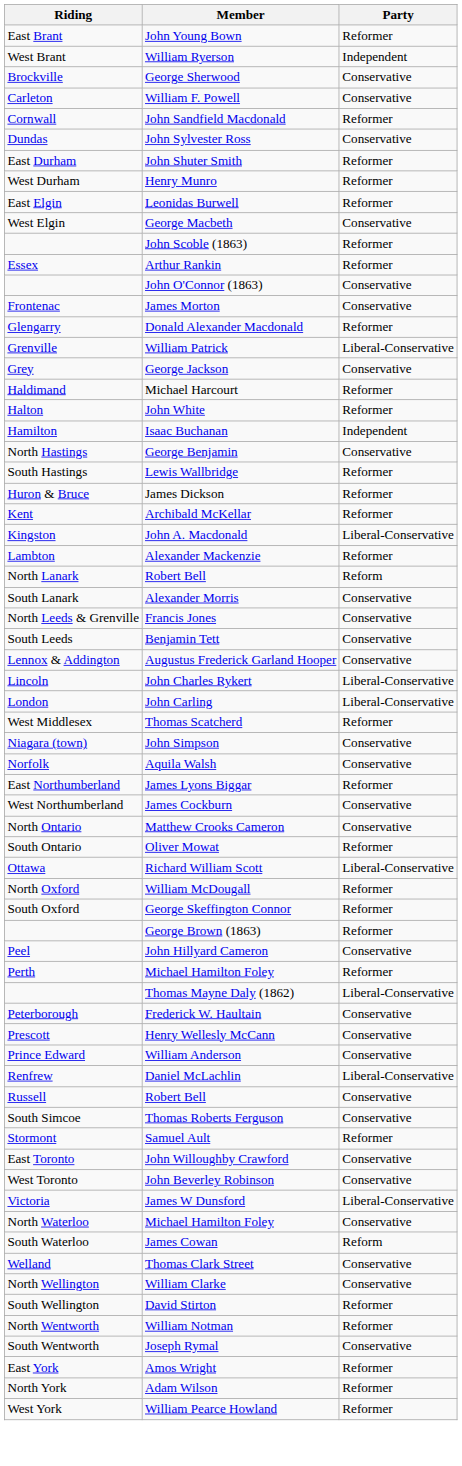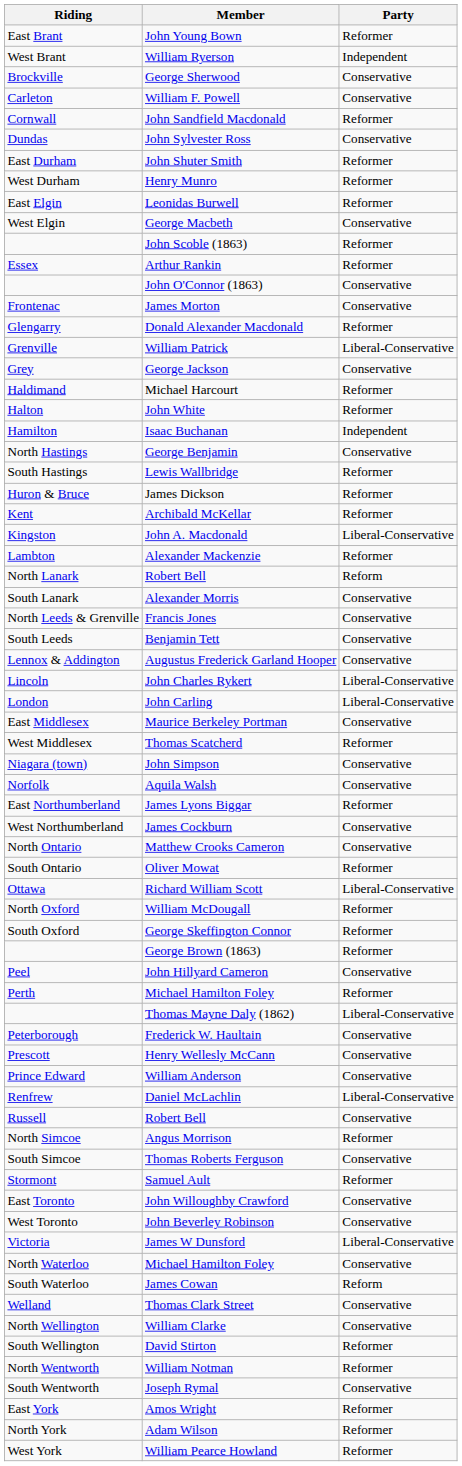+ row: East Middlesex | Maurice Berkeley Portman | Conservative
+ row: North Simcoe | Angus Morrison | Reformer
